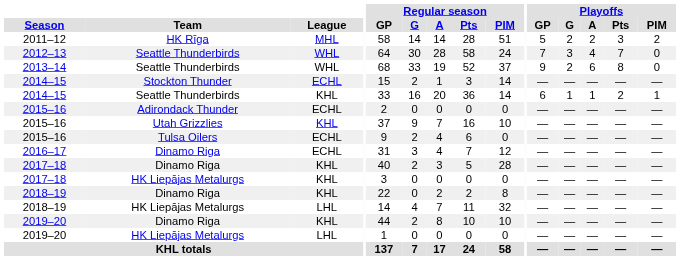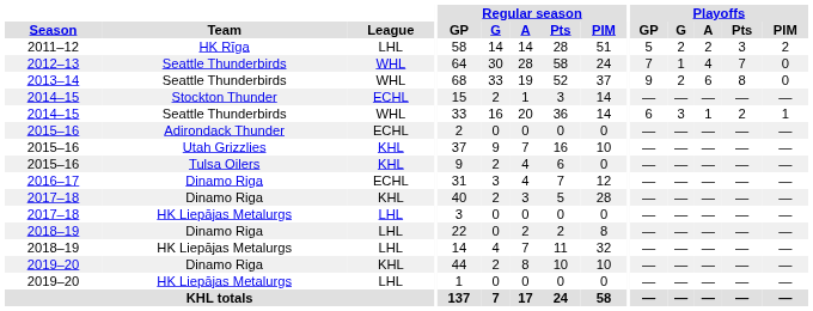2011–12 | League: MHL -> LHL
2012–13 | Playoffs / G: 3 -> 1
2014–15 / Seattle Thunderbirds | League: KHL -> WHL
2014–15 / Seattle Thunderbirds | Playoffs / G: 1 -> 3
2015–16 / Tulsa Oilers | League: ECHL -> KHL
2017–18 / HK Liepājas Metalurgs | League: KHL -> LHL
2018–19 / Dinamo Riga | League: KHL -> LHL
